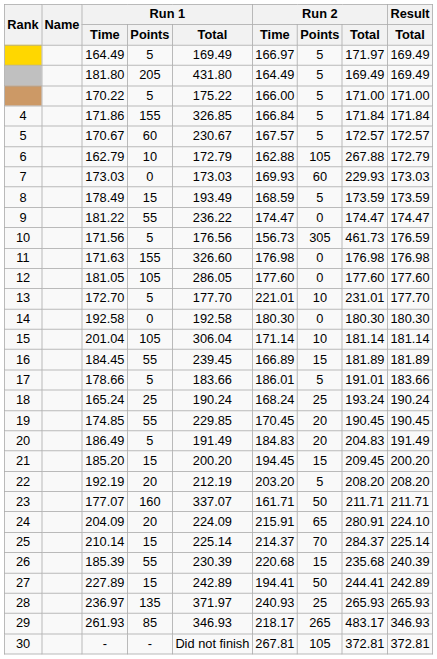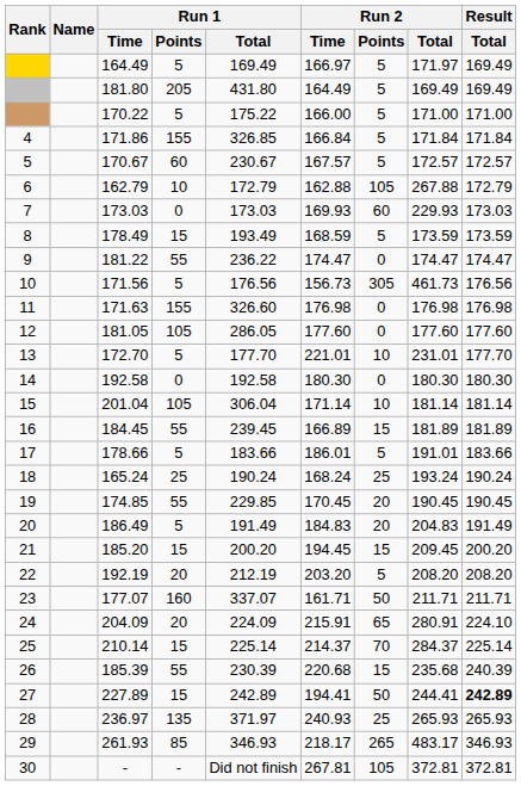171.56 | Result / Total: 176.59 -> 176.56
227.89 | Result / Total: normal -> bold
